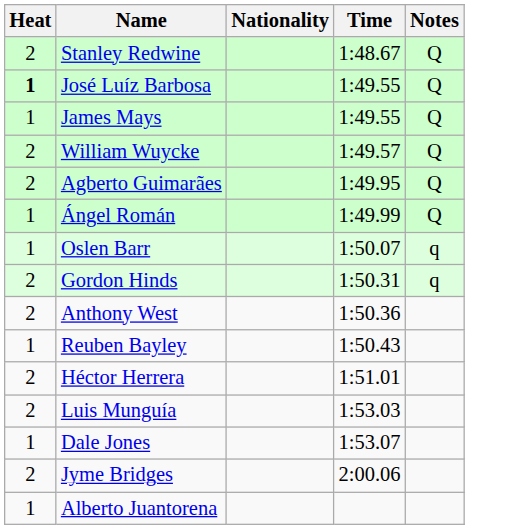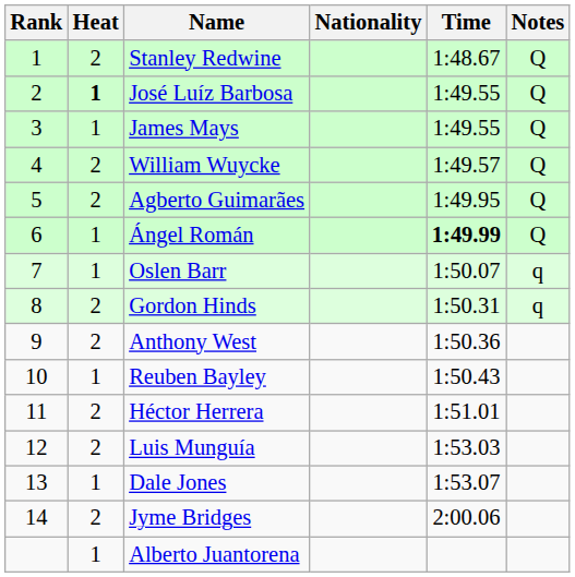+ column: Rank | 1 | 2 | 3 | 4 | 5 | 6 | 7 | 8 | 9 | 10 | 11 | 12 | 13 | 14
Ángel Román | Time: normal -> bold
